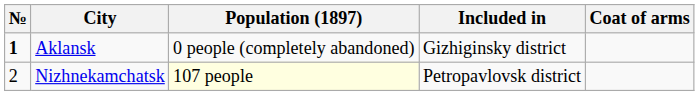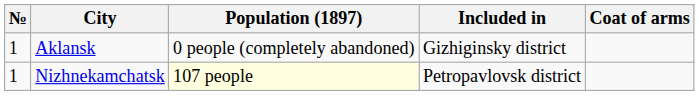Aklansk | №: bold -> normal
Nizhnekamchatsk | №: 2 -> 1
